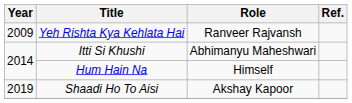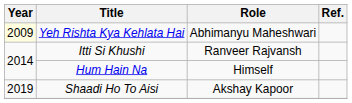Yeh Rishta Kya Kehlata Hai | Year: no background -> lightyellow background
Yeh Rishta Kya Kehlata Hai | Role: Ranveer Rajvansh -> Abhimanyu Maheshwari
Itti Si Khushi | Role: Abhimanyu Maheshwari -> Ranveer Rajvansh
